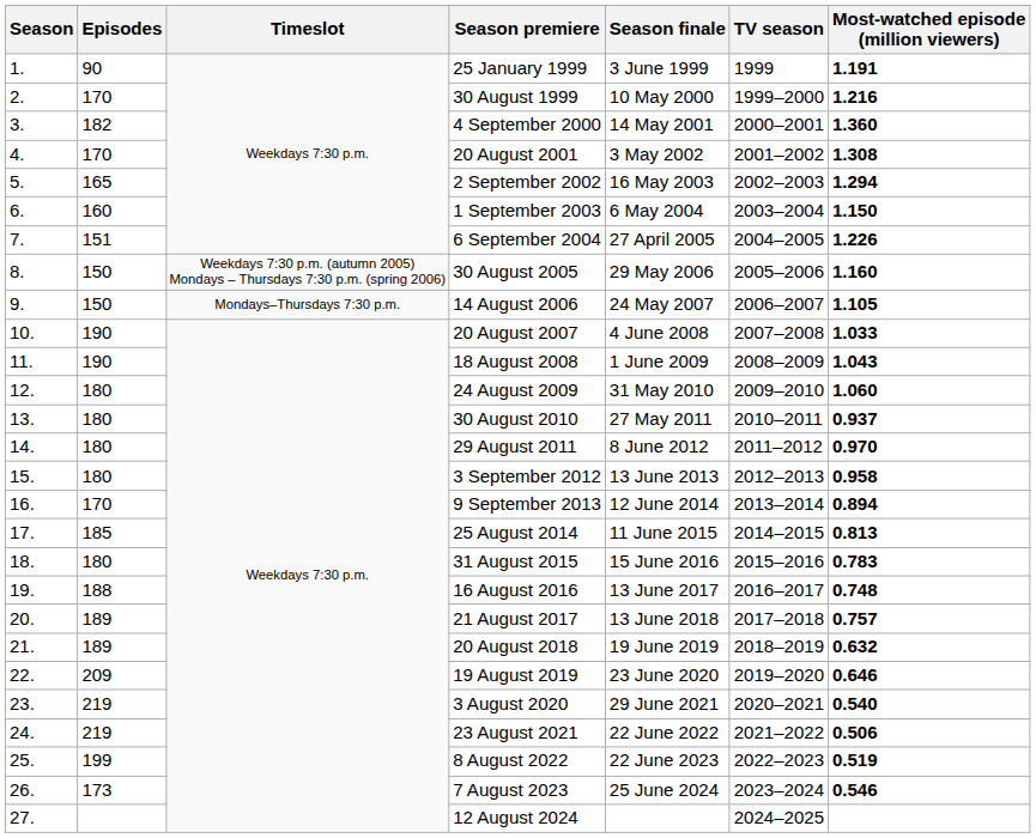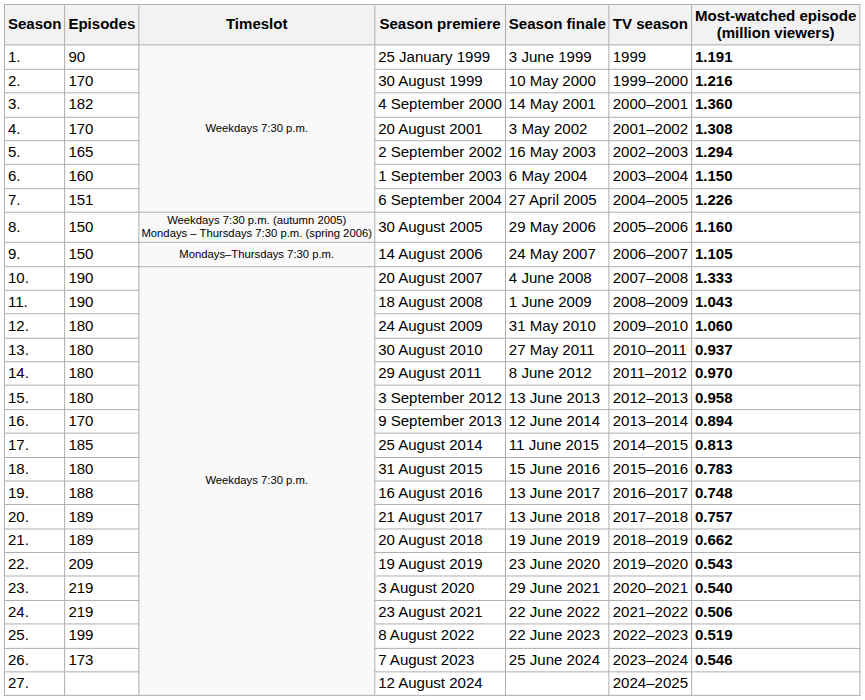20 August 2007 | Most-watched episode (million viewers): 1.033 -> 1.333
20 August 2018 | Most-watched episode (million viewers): 0.632 -> 0.662
19 August 2019 | Most-watched episode (million viewers): 0.646 -> 0.543
